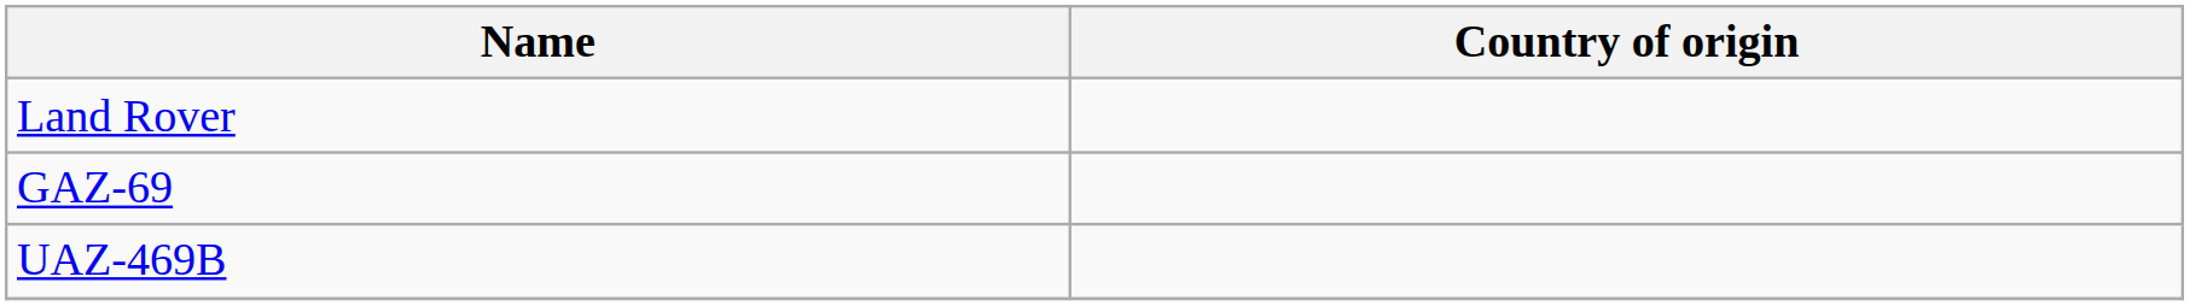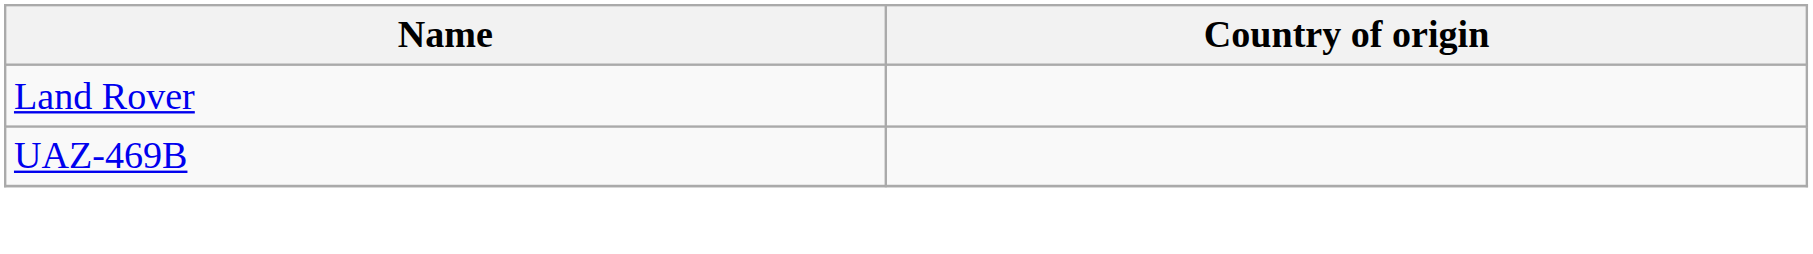- row: GAZ-69
